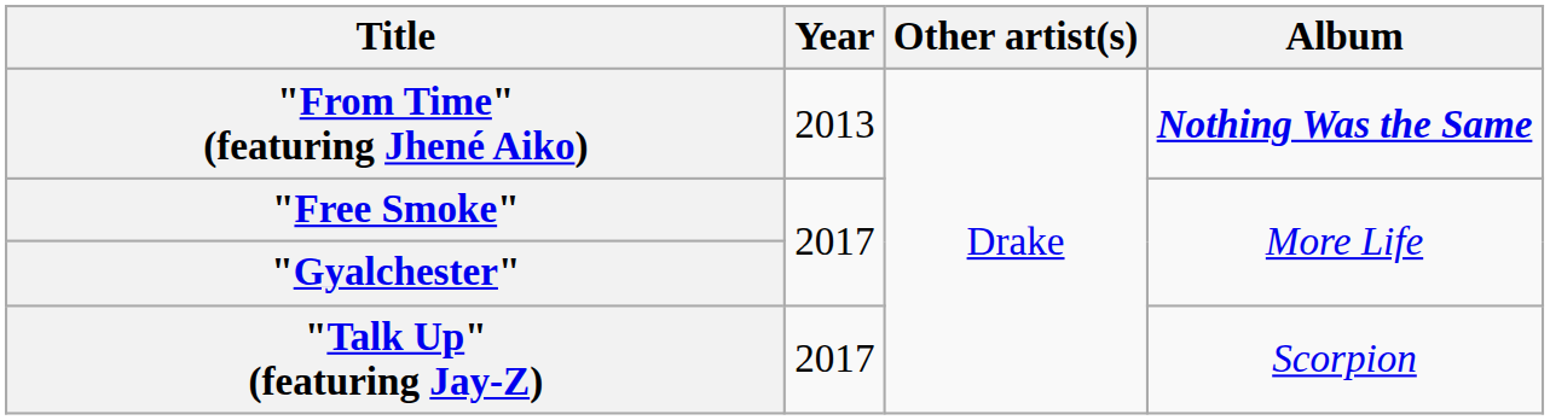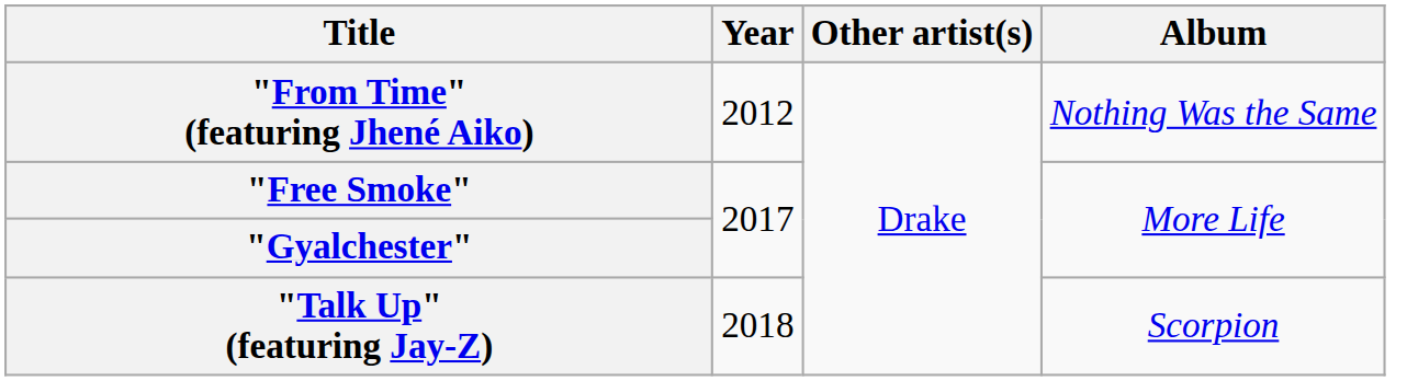"From Time" (featuring Jhené Aiko) | Year: 2013 -> 2012
"From Time" (featuring Jhené Aiko) | Album: bold -> normal
"Talk Up" (featuring Jay-Z) | Year: 2017 -> 2018
